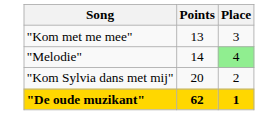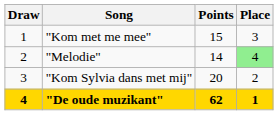+ column: Draw | 1 | 2 | 3 | 4
"Kom met me mee" | Points: 13 -> 15
